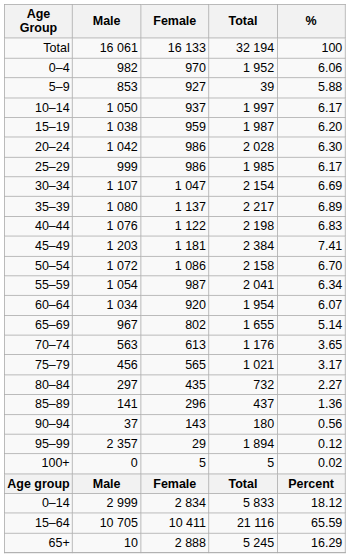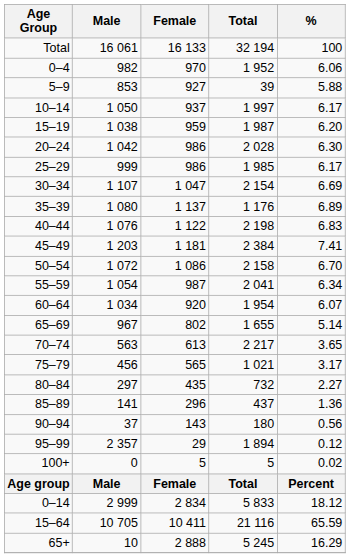35–39 | Total: 2 217 -> 1 176
70–74 | Total: 1 176 -> 2 217
